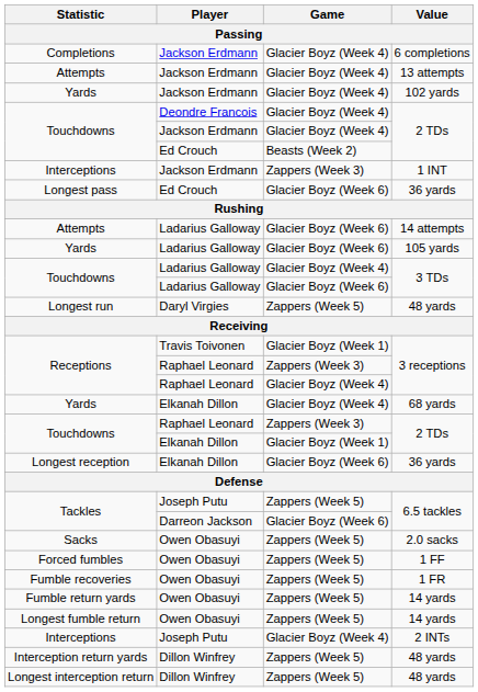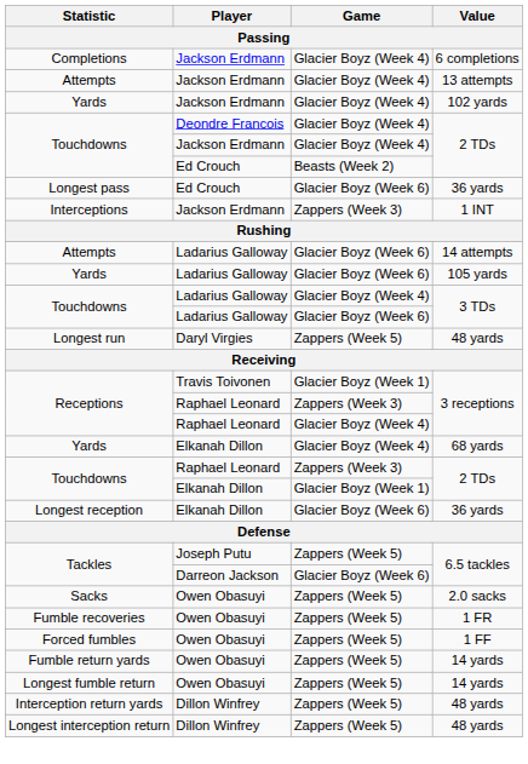rows swapped: 1 INT <-> Ed Crouch / 36 yards
rows swapped: 1 FF <-> 1 FR
- row: Interceptions | Joseph Putu | Glacier Boyz (Week 4) | 2 INTs
